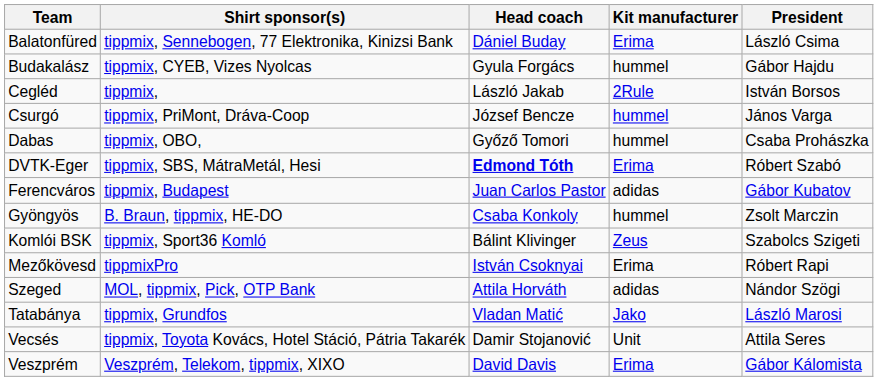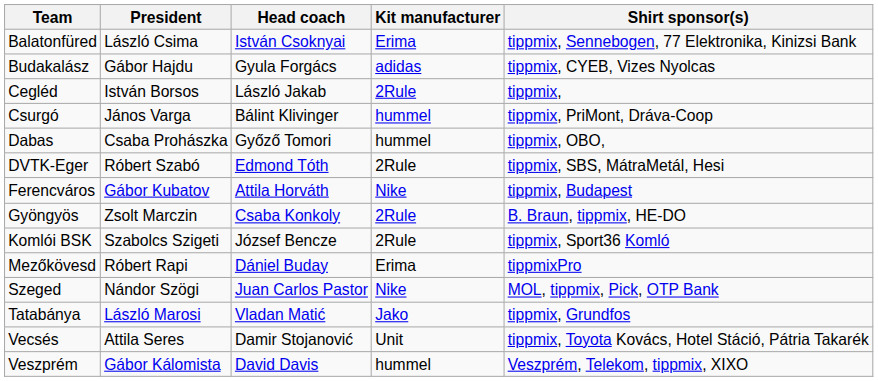columns swapped: President <-> Shirt sponsor(s)
Balatonfüred | Head coach: Dániel Buday -> István Csoknyai
Budakalász | Kit manufacturer: hummel -> adidas
Csurgó | Head coach: József Bencze -> Bálint Klivinger
DVTK-Eger | Head coach: bold -> normal
DVTK-Eger | Kit manufacturer: Erima -> 2Rule
Ferencváros | Head coach: Juan Carlos Pastor -> Attila Horváth
Ferencváros | Kit manufacturer: adidas -> Nike
Gyöngyös | Kit manufacturer: hummel -> 2Rule
Komlói BSK | Head coach: Bálint Klivinger -> József Bencze
Komlói BSK | Kit manufacturer: Zeus -> 2Rule
Mezőkövesd | Head coach: István Csoknyai -> Dániel Buday
Szeged | Head coach: Attila Horváth -> Juan Carlos Pastor
Szeged | Kit manufacturer: adidas -> Nike
Veszprém | Kit manufacturer: Erima -> hummel
